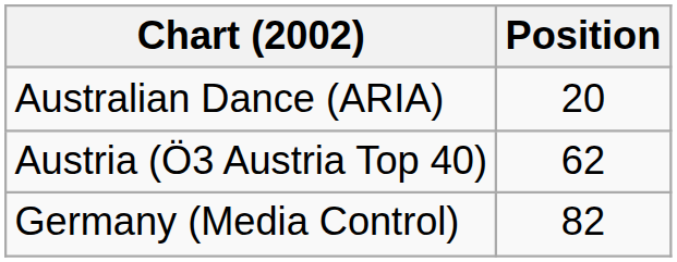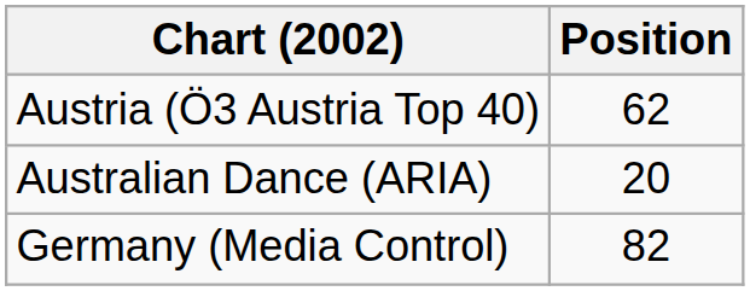rows swapped: Australian Dance (ARIA) <-> Austria (Ö3 Austria Top 40)
